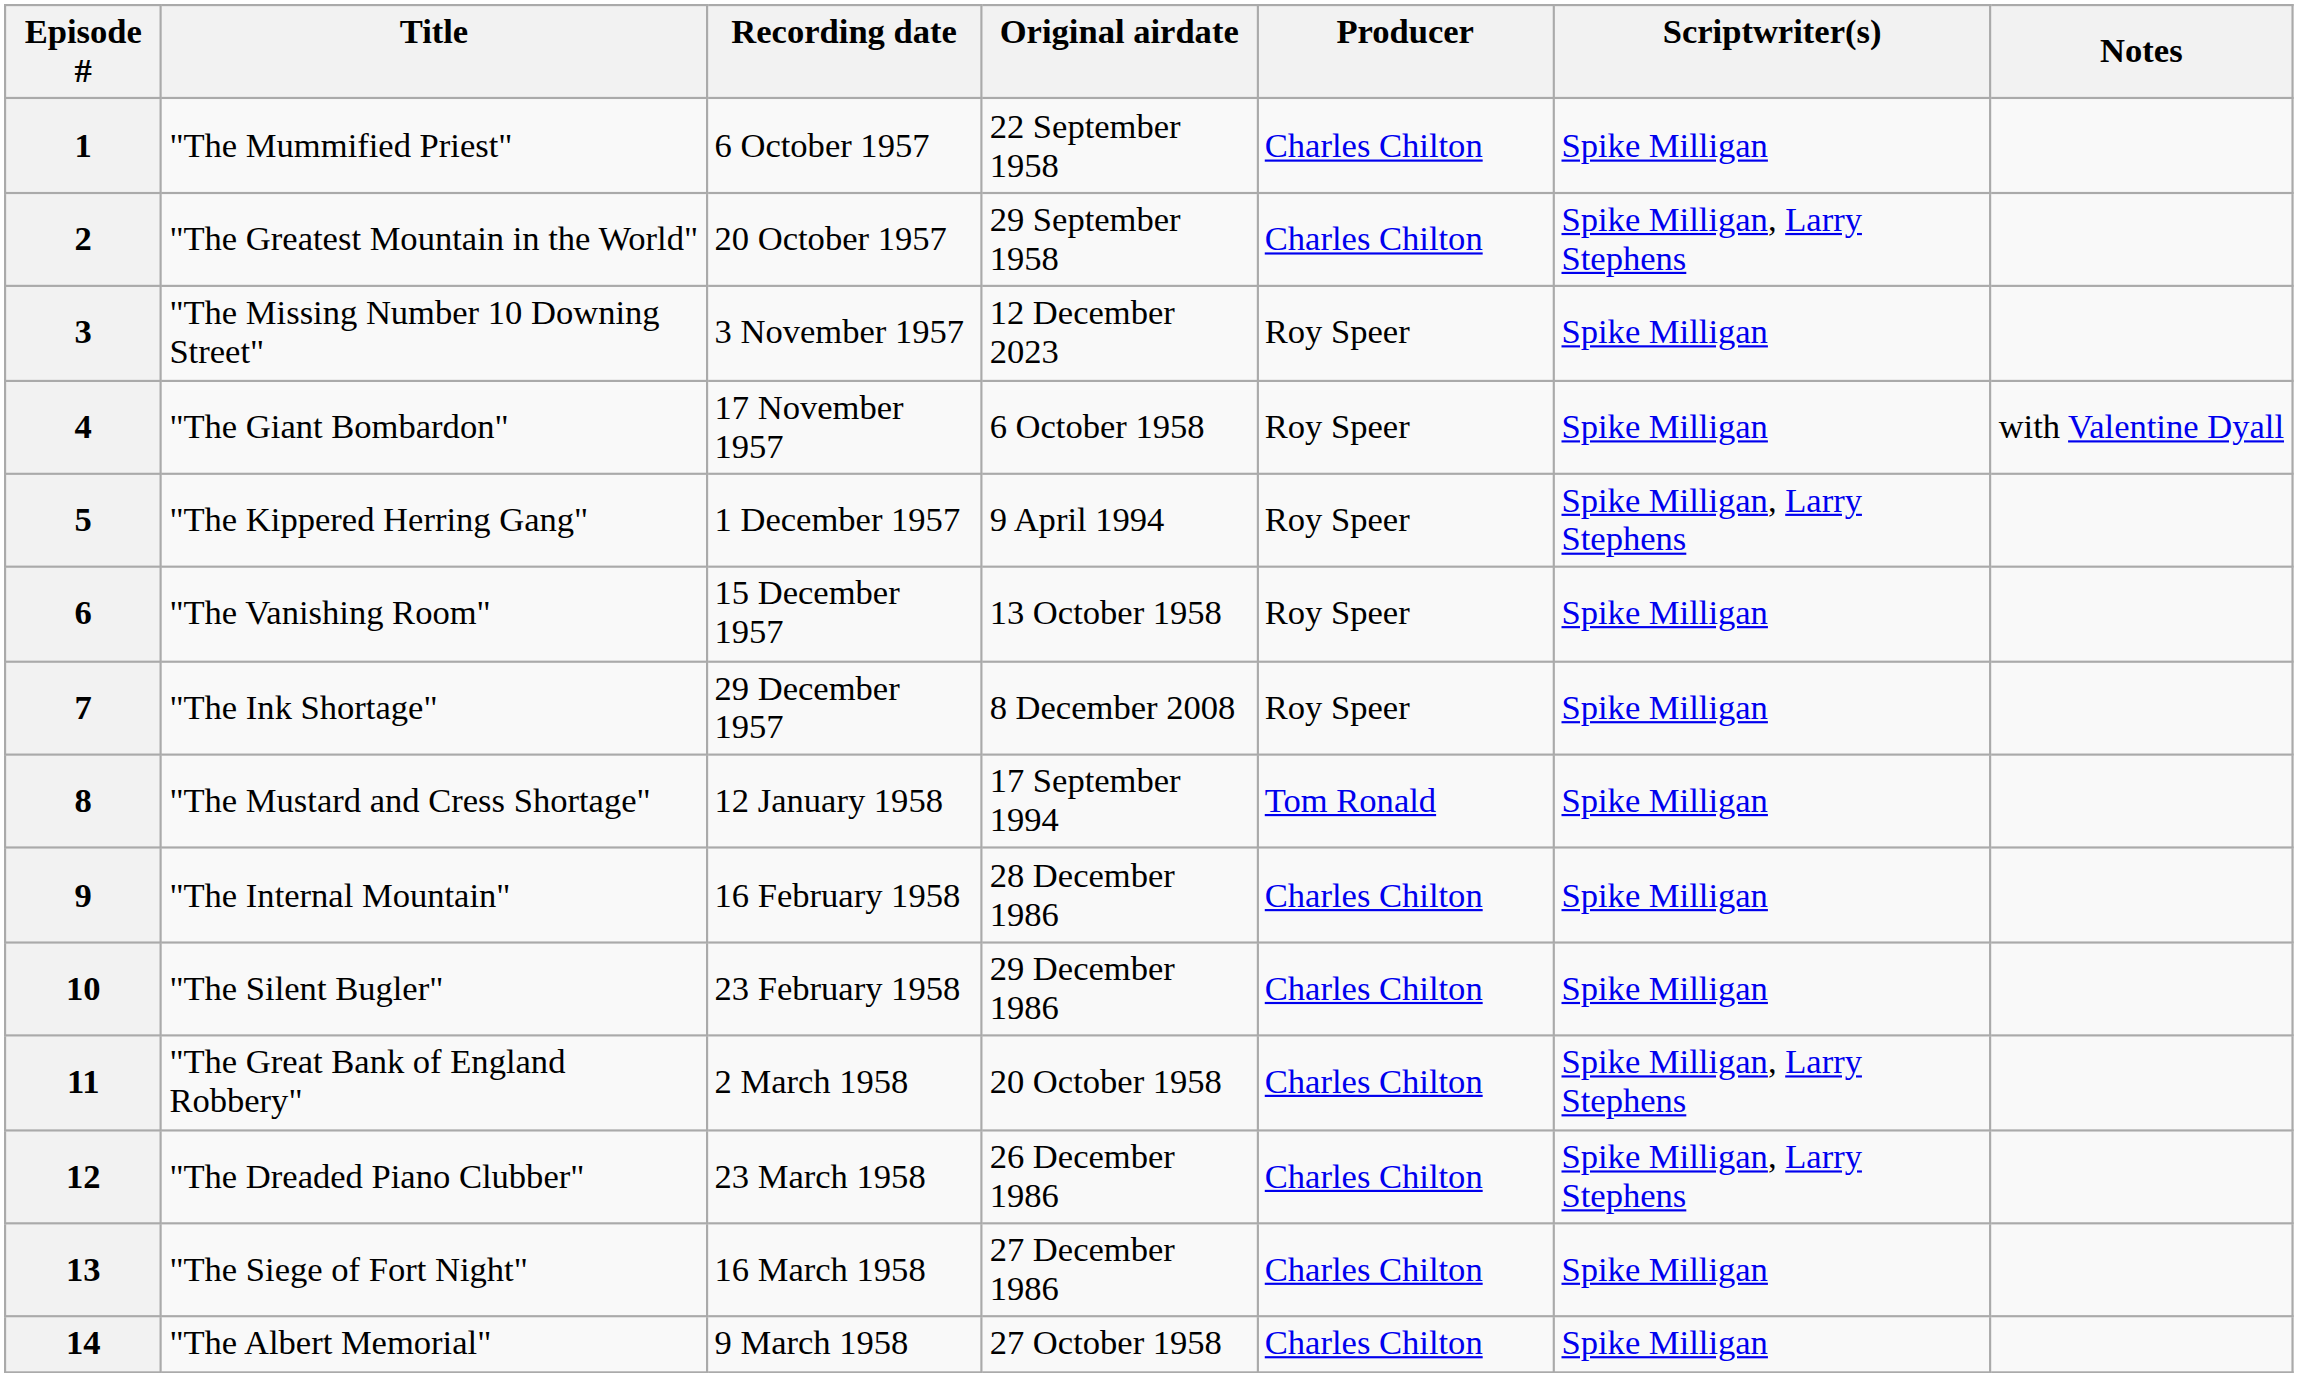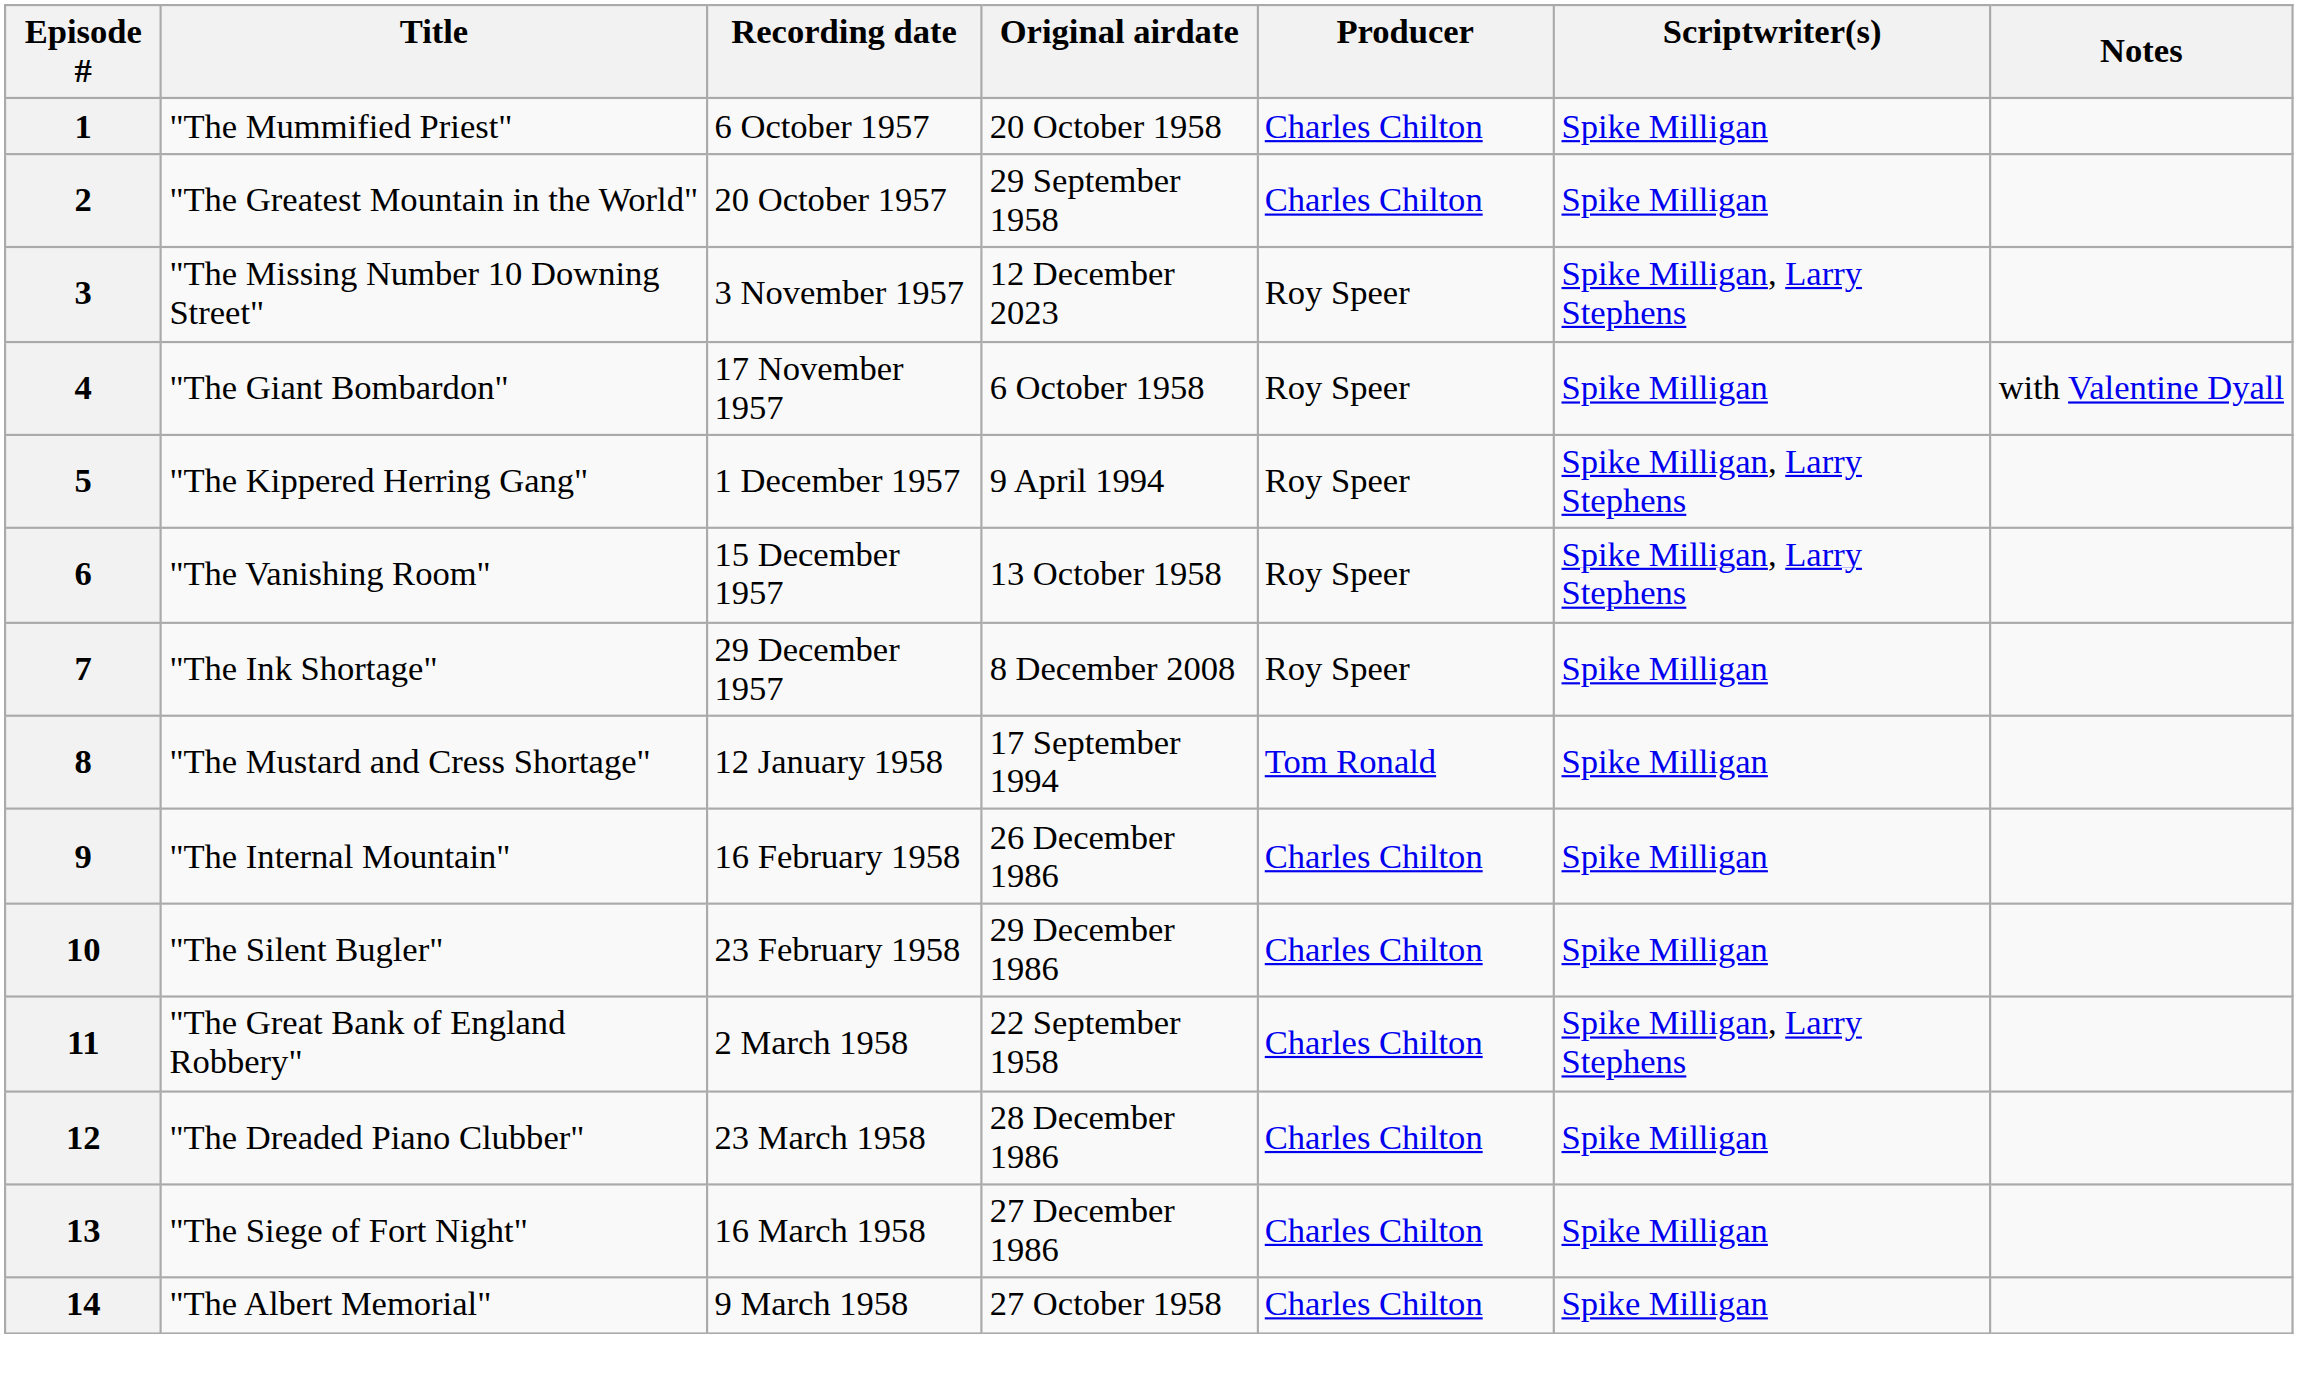1 | Original airdate: 22 September 1958 -> 20 October 1958
2 | Scriptwriter(s): Spike Milligan, Larry Stephens -> Spike Milligan
3 | Scriptwriter(s): Spike Milligan -> Spike Milligan, Larry Stephens
6 | Scriptwriter(s): Spike Milligan -> Spike Milligan, Larry Stephens
9 | Original airdate: 28 December 1986 -> 26 December 1986
11 | Original airdate: 20 October 1958 -> 22 September 1958
12 | Original airdate: 26 December 1986 -> 28 December 1986
12 | Scriptwriter(s): Spike Milligan, Larry Stephens -> Spike Milligan
